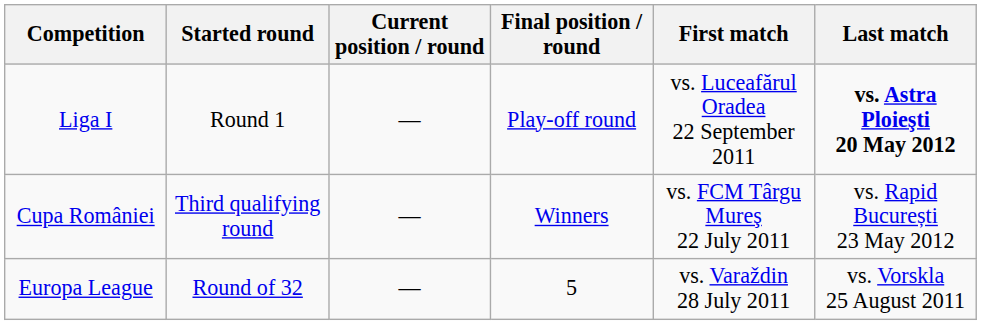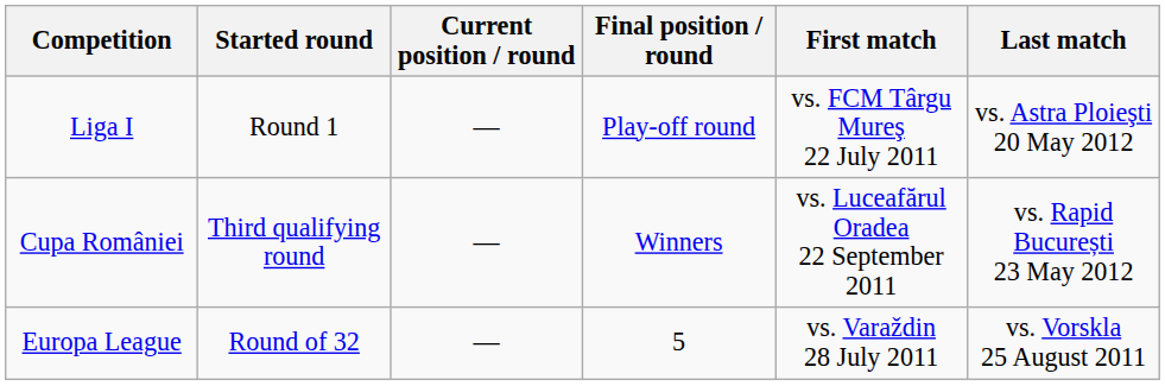Liga I | First match: vs. Luceafărul Oradea 22 September 2011 -> vs. FCM Târgu Mureş 22 July 2011
Liga I | Last match: bold -> normal
Cupa României | First match: vs. FCM Târgu Mureş 22 July 2011 -> vs. Luceafărul Oradea 22 September 2011
